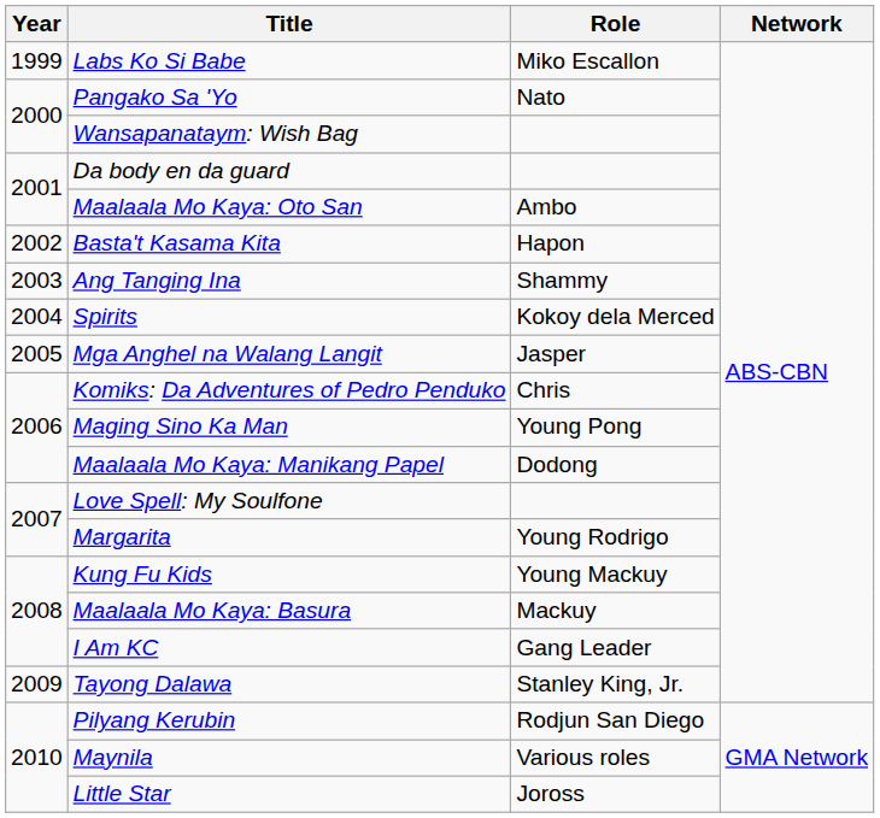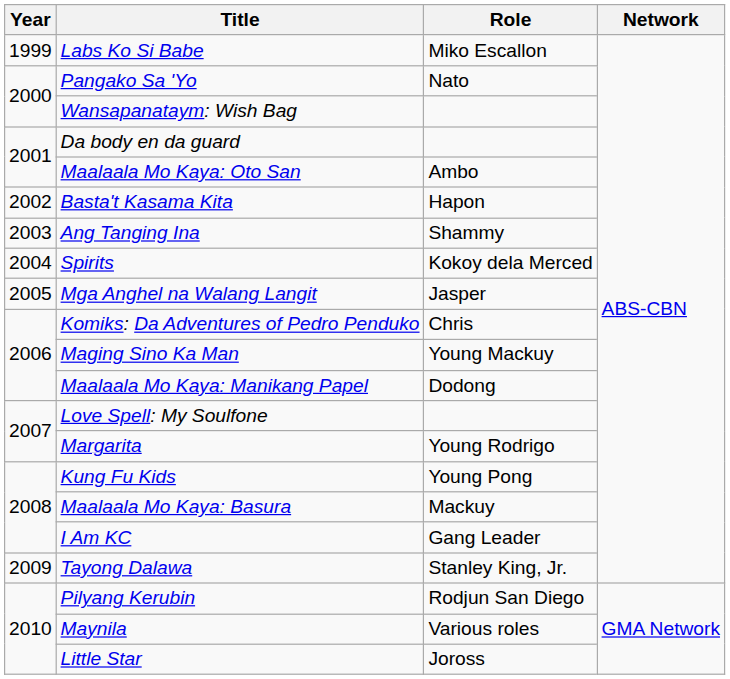Maging Sino Ka Man | Role: Young Pong -> Young Mackuy
Kung Fu Kids | Role: Young Mackuy -> Young Pong
